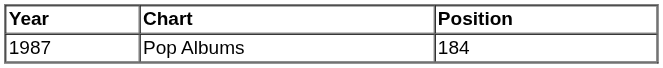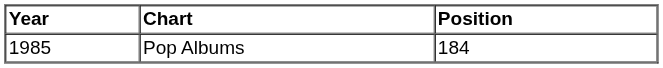Pop Albums | Year: 1987 -> 1985
